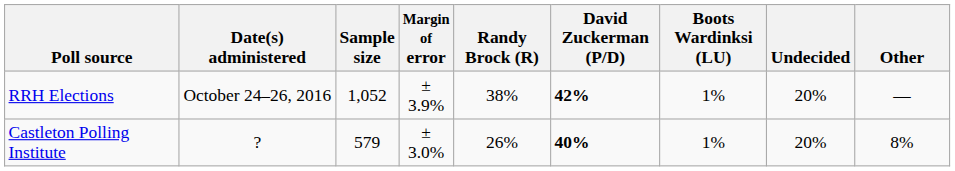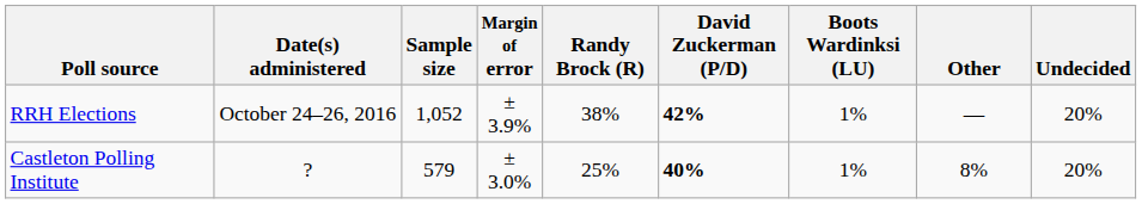columns swapped: Other <-> Undecided
Castleton Polling Institute | Randy Brock (R): 26% -> 25%
